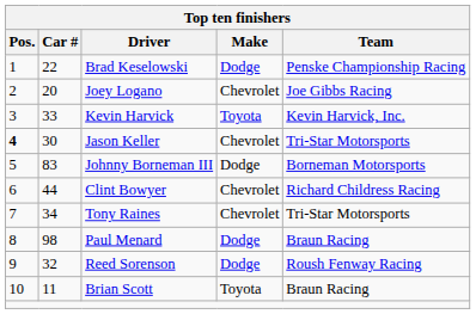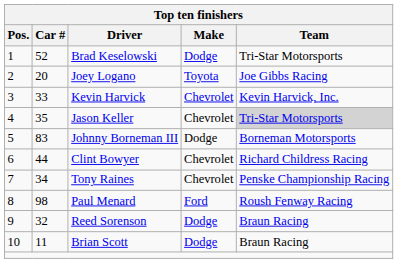Brad Keselowski | Car #: 22 -> 52
Brad Keselowski | Team: Penske Championship Racing -> Tri-Star Motorsports
Joey Logano | Make: Chevrolet -> Toyota
Kevin Harvick | Make: Toyota -> Chevrolet
Jason Keller | Pos.: bold -> normal
Jason Keller | Car #: 30 -> 35
Jason Keller | Team: no background -> lightgrey background
Tony Raines | Team: Tri-Star Motorsports -> Penske Championship Racing
Paul Menard | Make: Dodge -> Ford
Paul Menard | Team: Braun Racing -> Roush Fenway Racing
Reed Sorenson | Team: Roush Fenway Racing -> Braun Racing
Brian Scott | Make: Toyota -> Dodge
